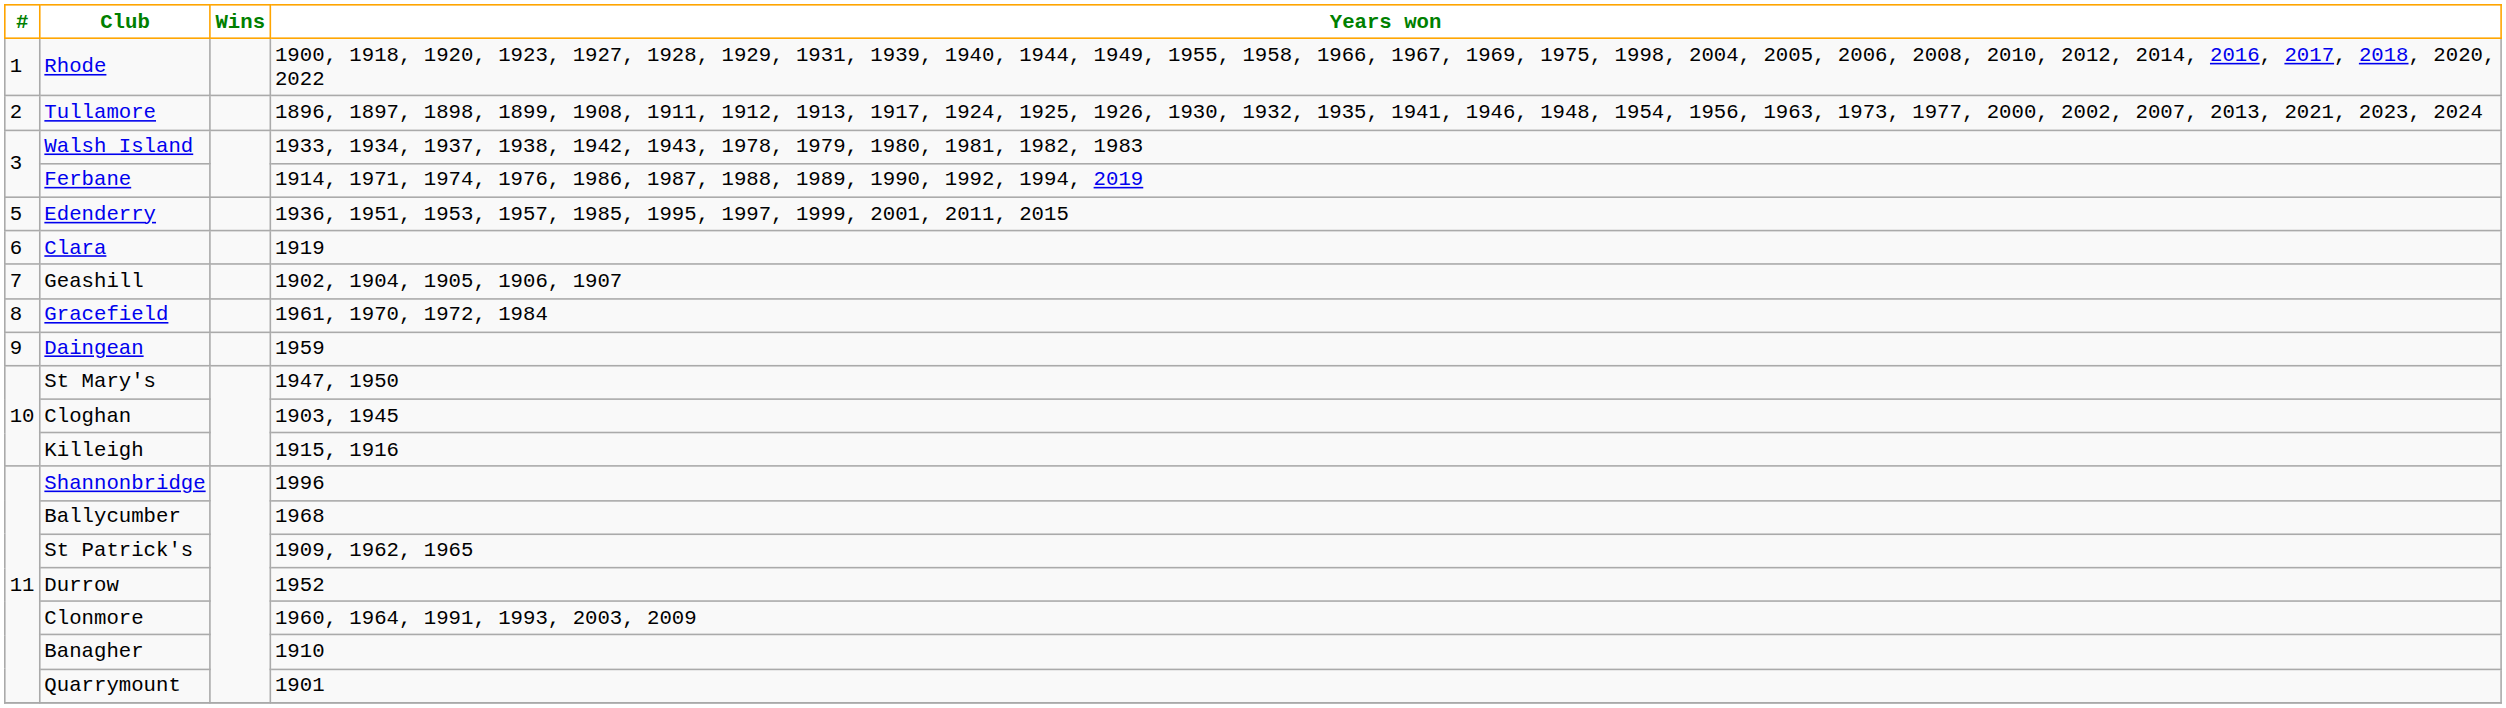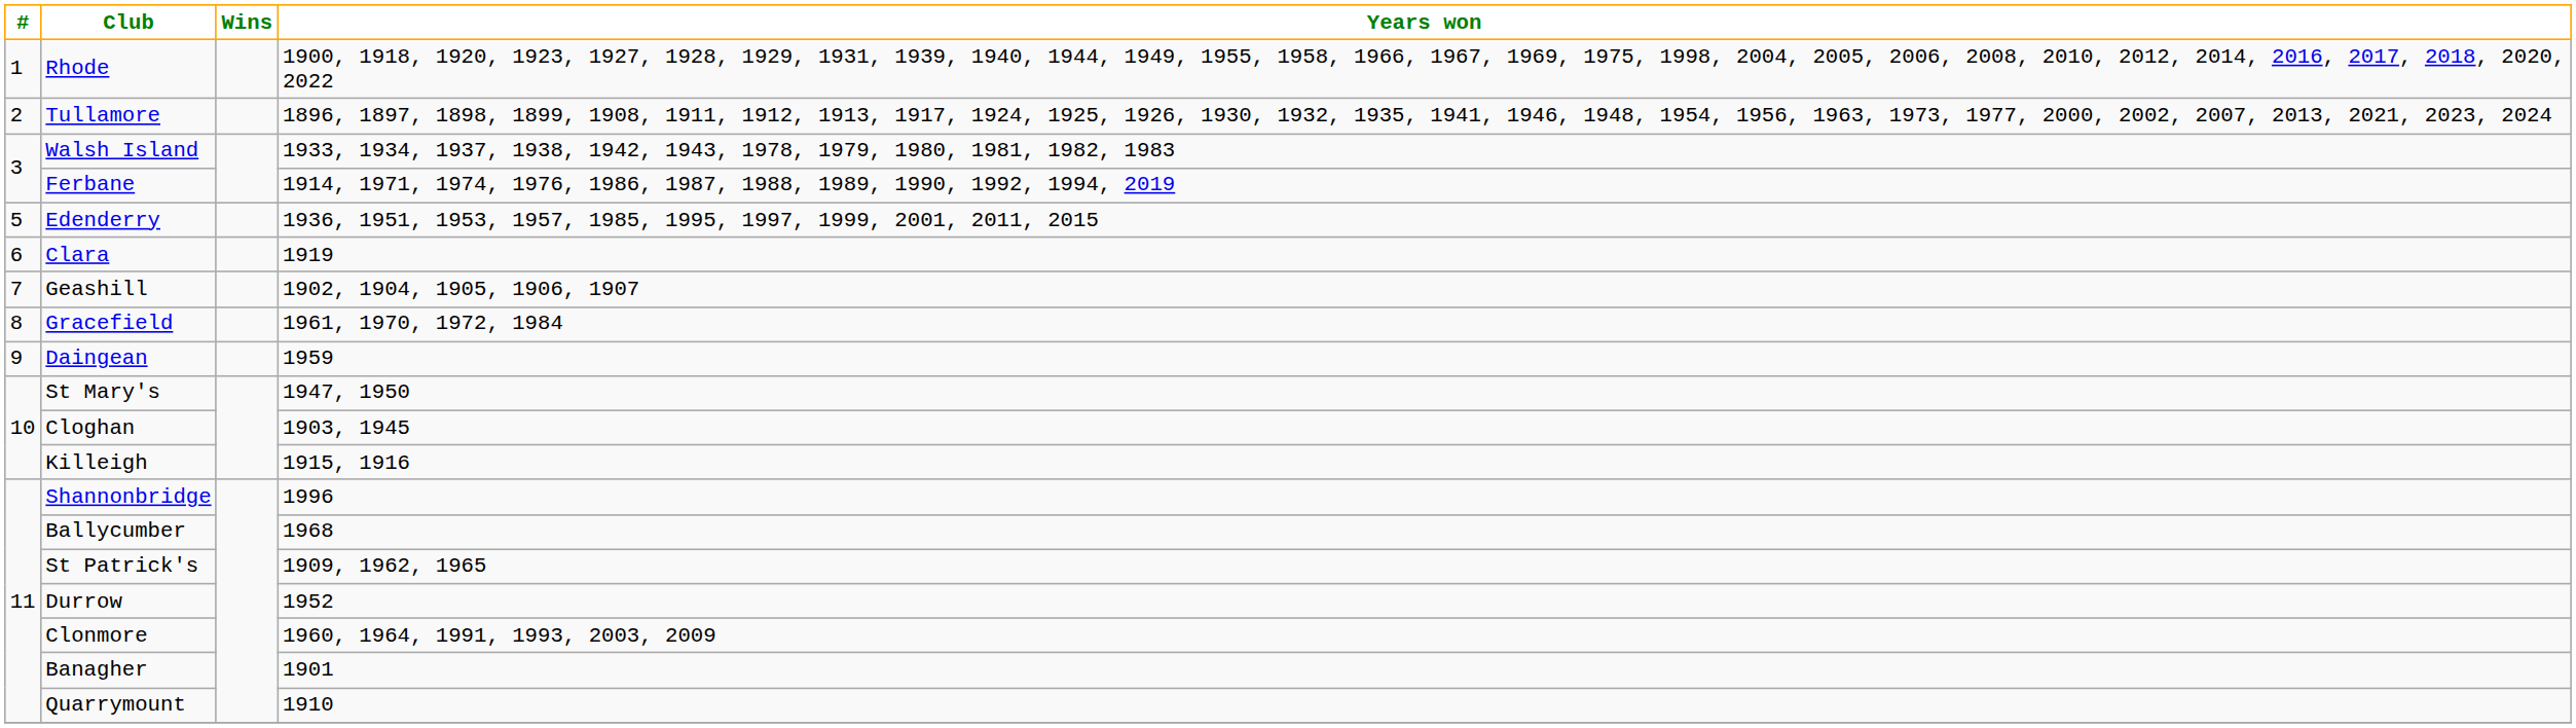Banagher | Years won: 1910 -> 1901
Quarrymount | Years won: 1901 -> 1910
